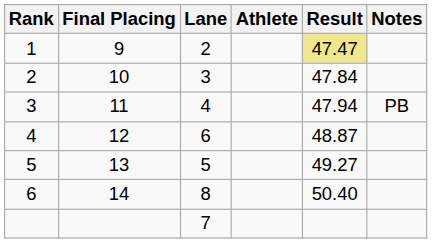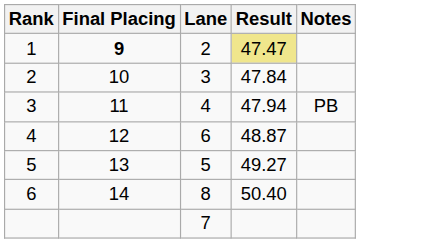- column: Athlete
1 | Final Placing: normal -> bold
